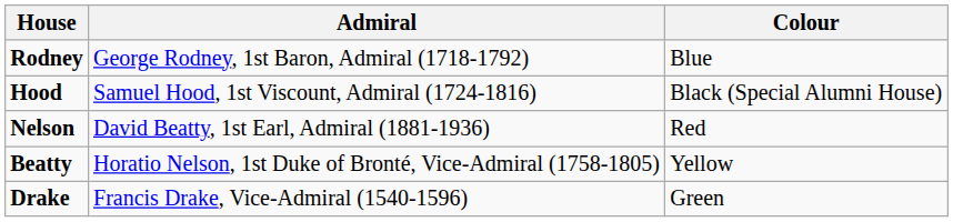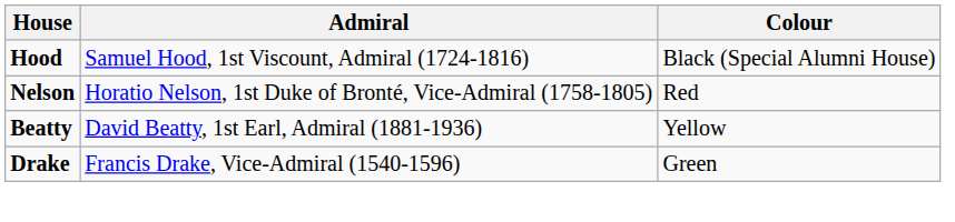- row: Rodney | George Rodney, 1st Baron, Admiral (1718-1792) | Blue
Nelson | Admiral: David Beatty, 1st Earl, Admiral (1881-1936) -> Horatio Nelson, 1st Duke of Bronté, Vice-Admiral (1758-1805)
Beatty | Admiral: Horatio Nelson, 1st Duke of Bronté, Vice-Admiral (1758-1805) -> David Beatty, 1st Earl, Admiral (1881-1936)
